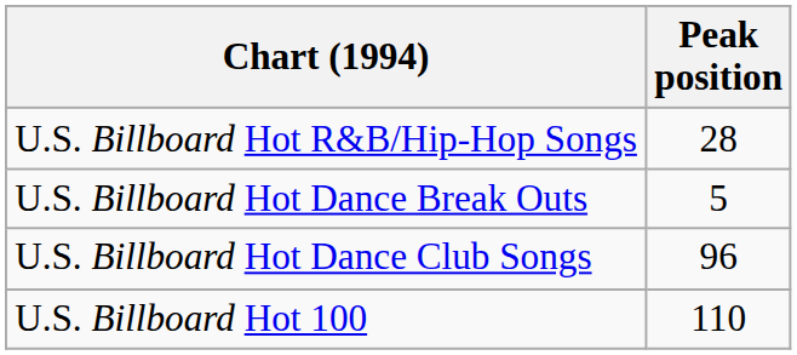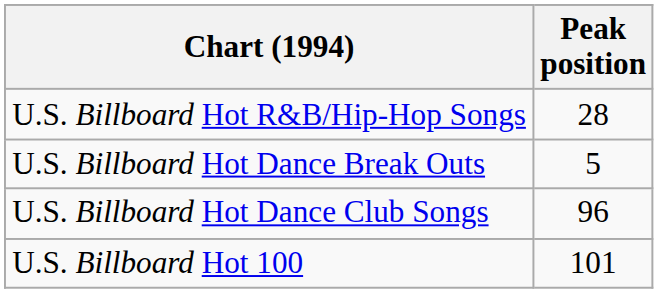U.S. Billboard Hot 100 | Peak position: 110 -> 101
